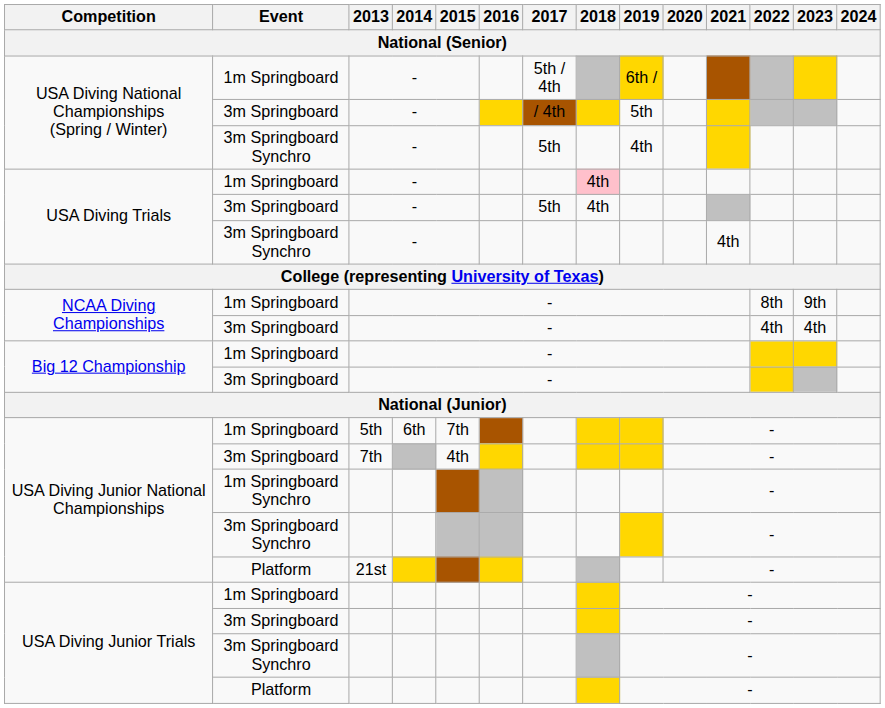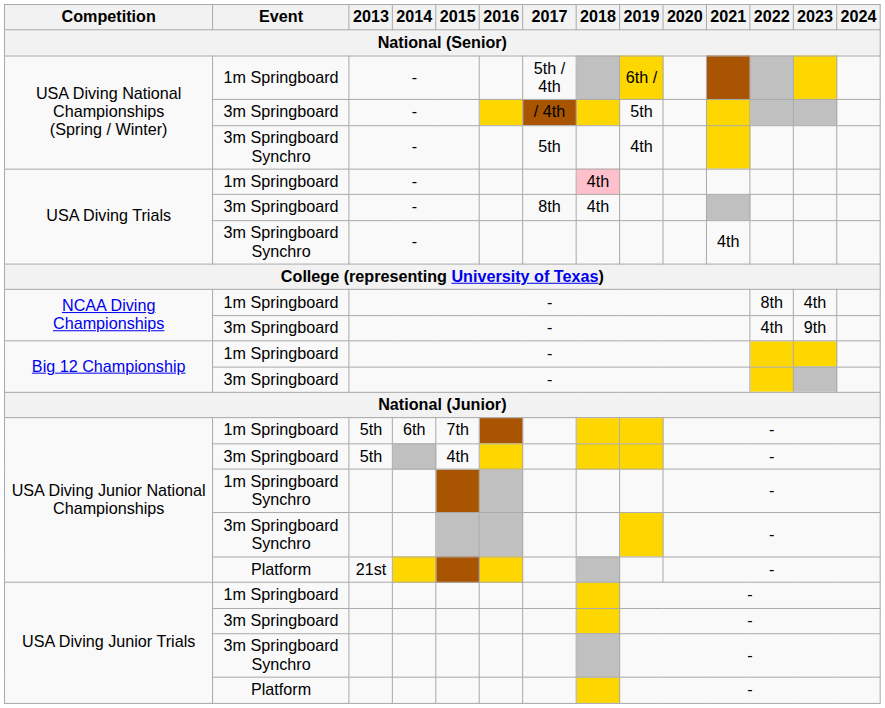USA Diving Trials / 3m Springboard | 2017: 5th -> 8th
NCAA Diving Championships / 1m Springboard | 2023: 9th -> 4th
NCAA Diving Championships / 3m Springboard | 2023: 4th -> 9th
USA Diving Junior National Championships / 3m Springboard | 2013: 7th -> 5th
